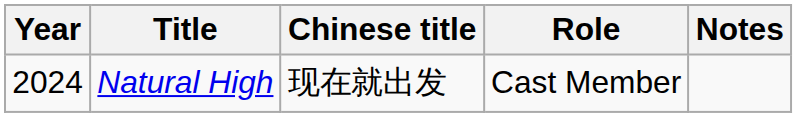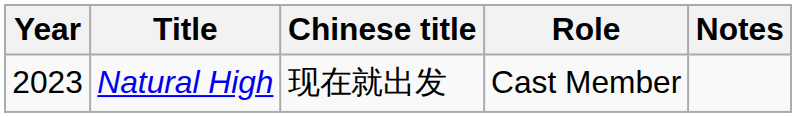Natural High | Year: 2024 -> 2023
